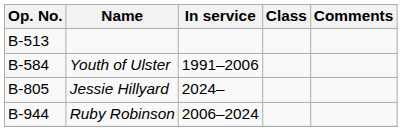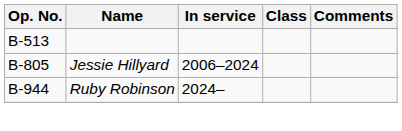- row: B-584 | Youth of Ulster | 1991–2006
Jessie Hillyard | In service: 2024– -> 2006–2024
Ruby Robinson | In service: 2006–2024 -> 2024–
